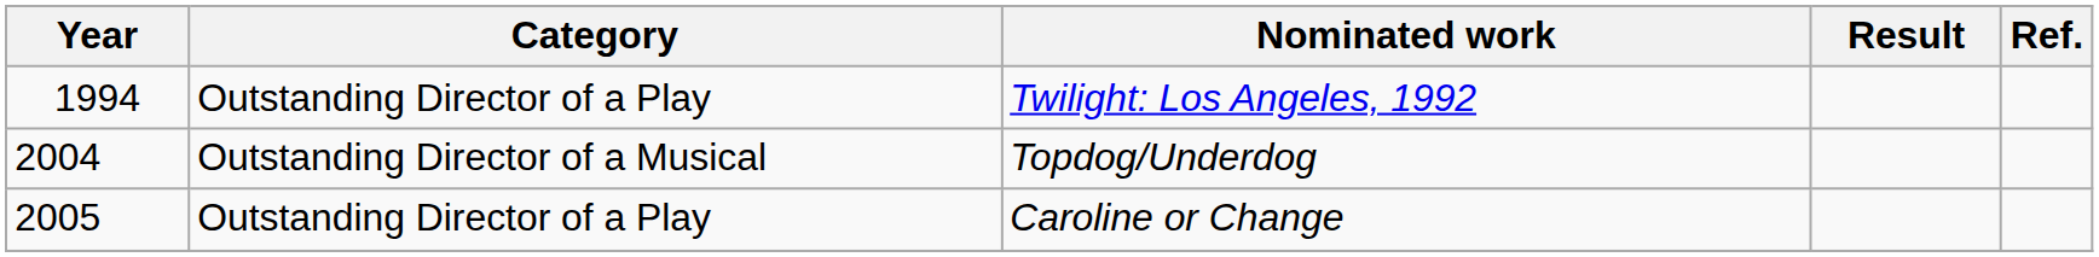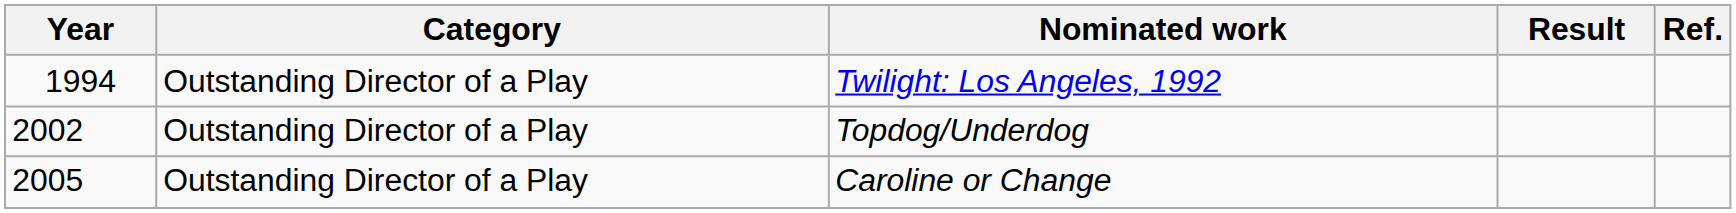Topdog/Underdog | Year: 2004 -> 2002
Topdog/Underdog | Category: Outstanding Director of a Musical -> Outstanding Director of a Play
